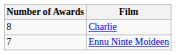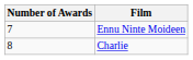rows swapped: Charlie <-> Ennu Ninte Moideen
